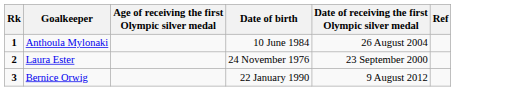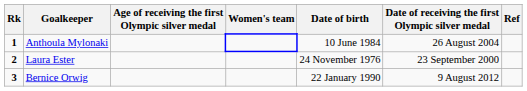+ column: Women's team
